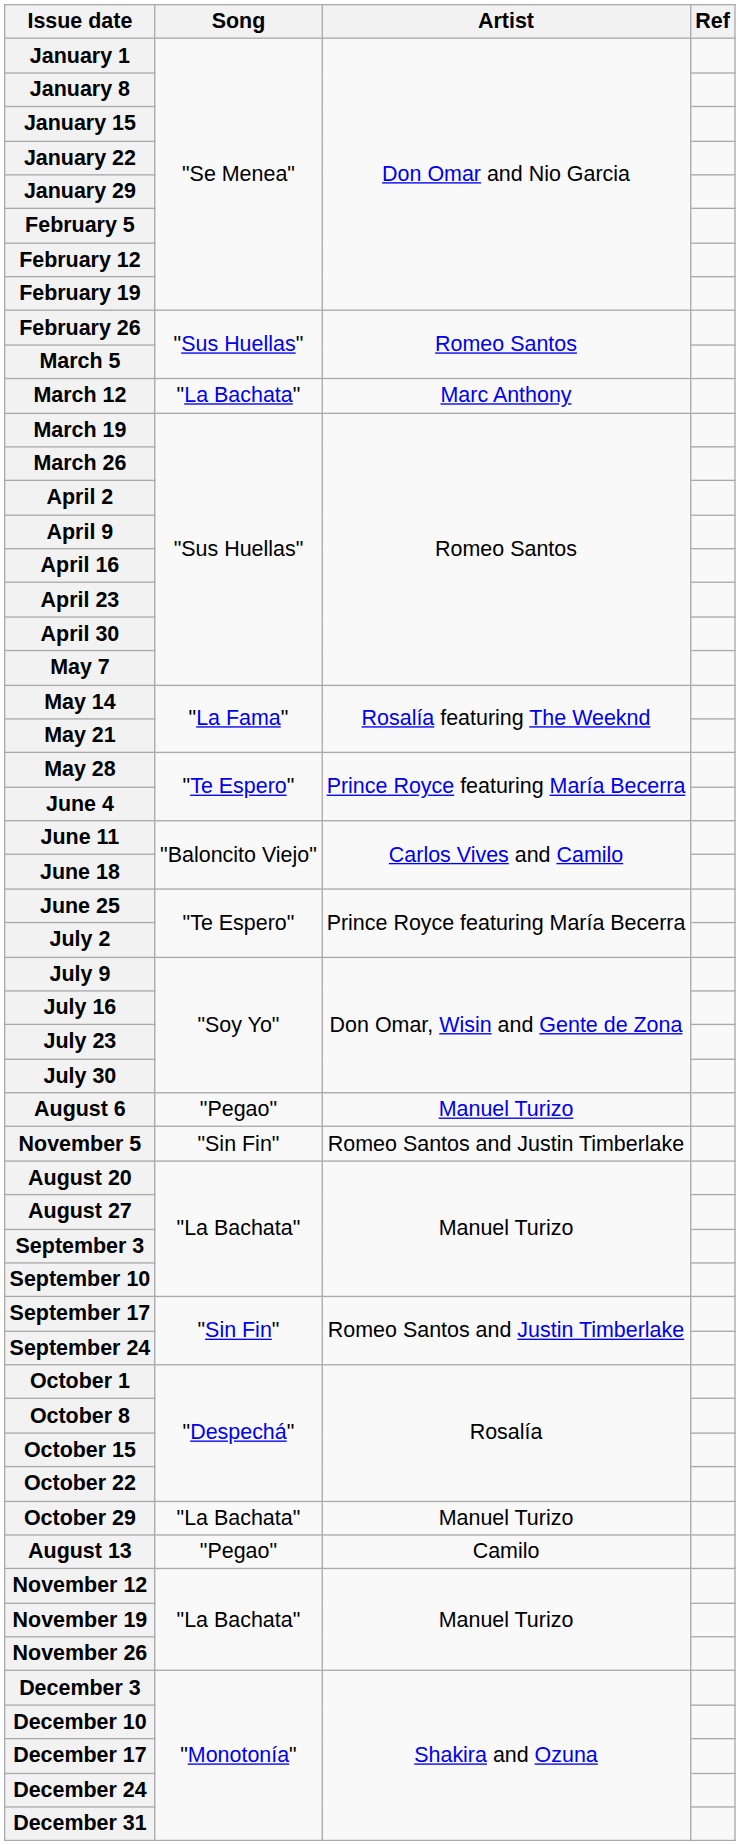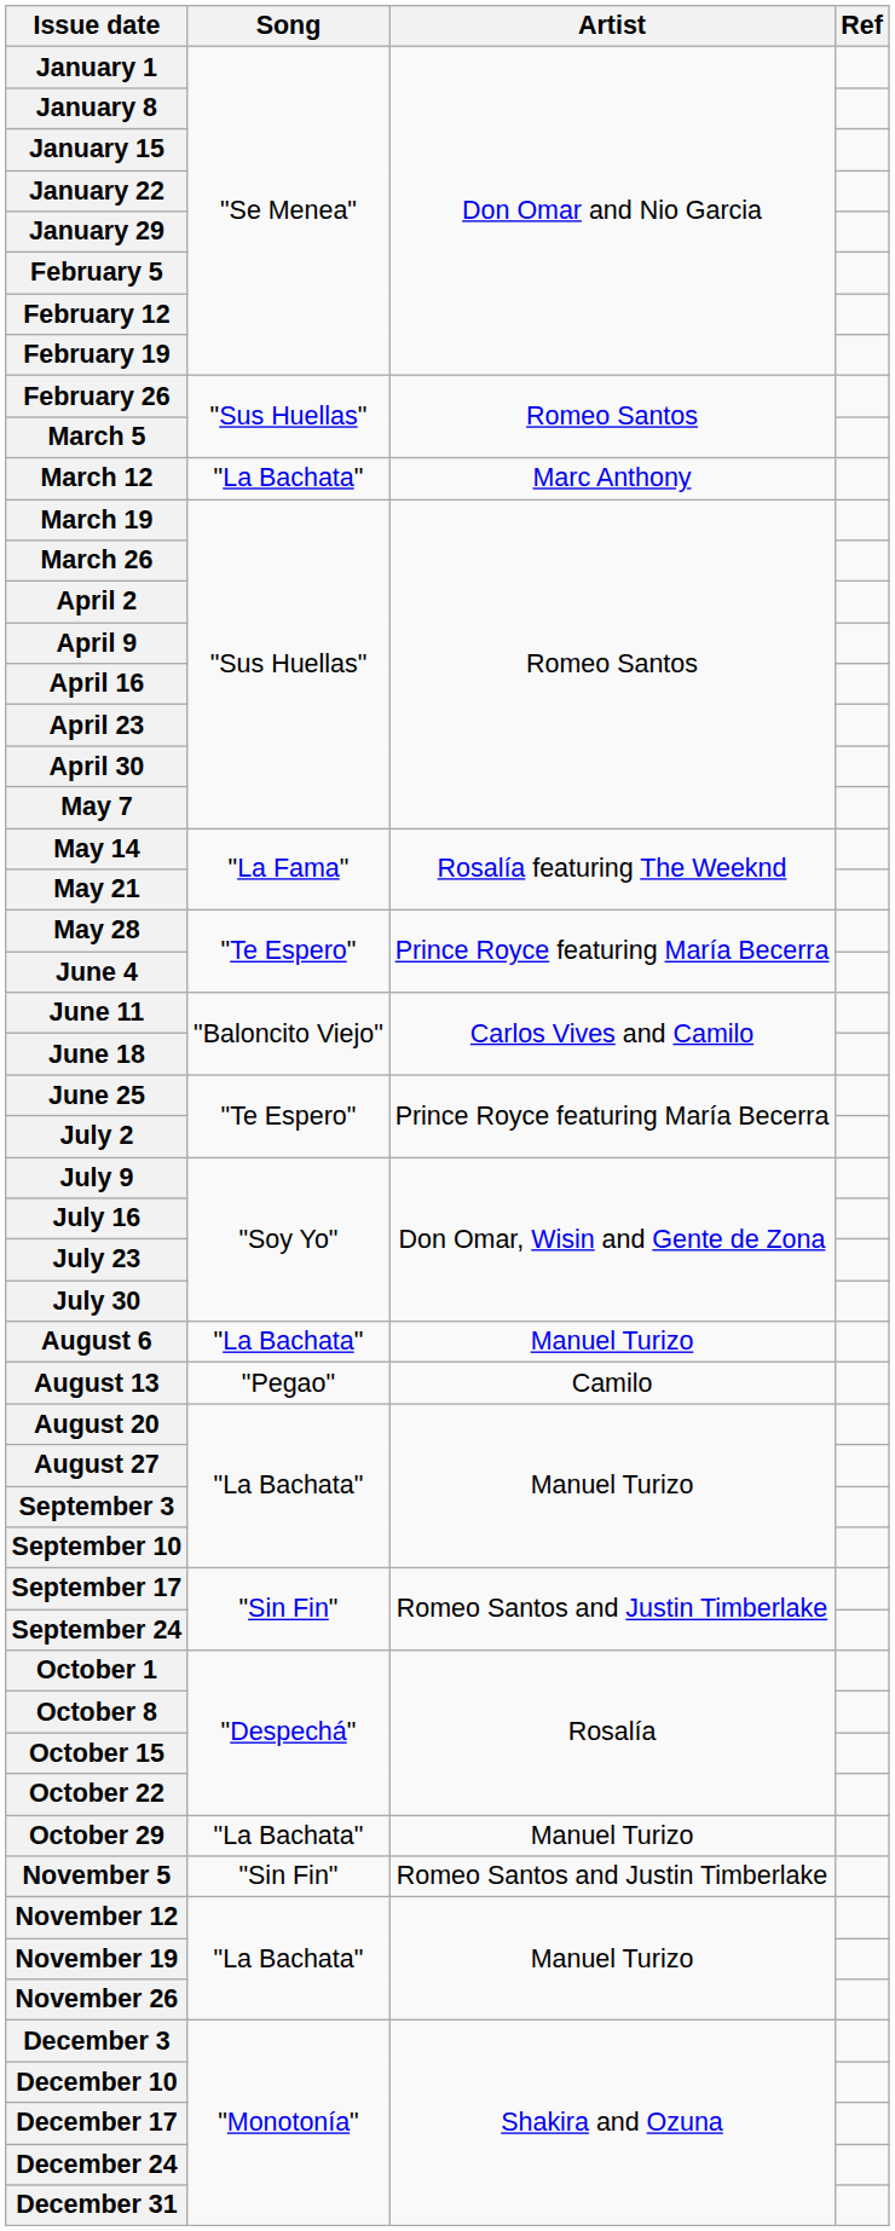August 6 | Song: "Pegao" -> "La Bachata"
rows swapped: August 13 <-> November 5
